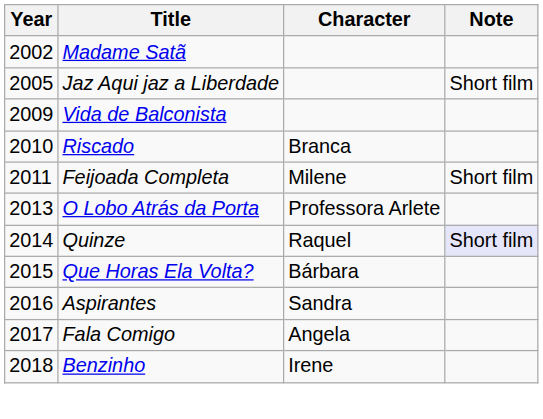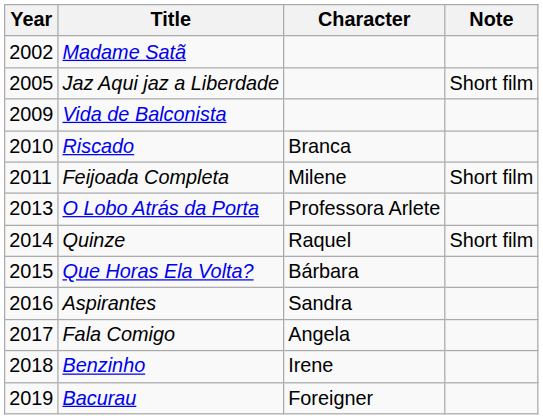Quinze | Note: lavender background -> no background
+ row: 2019 | Bacurau | Foreigner
